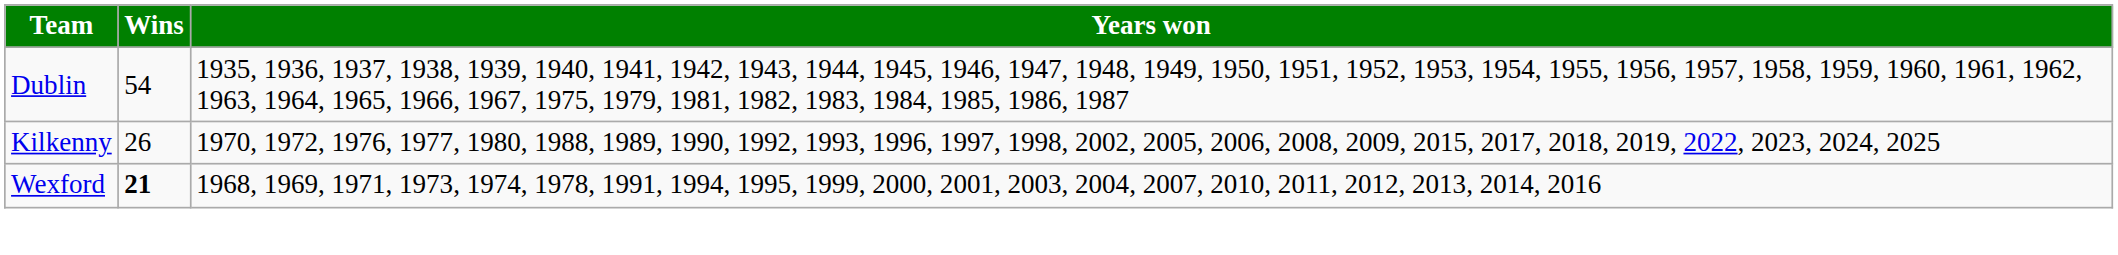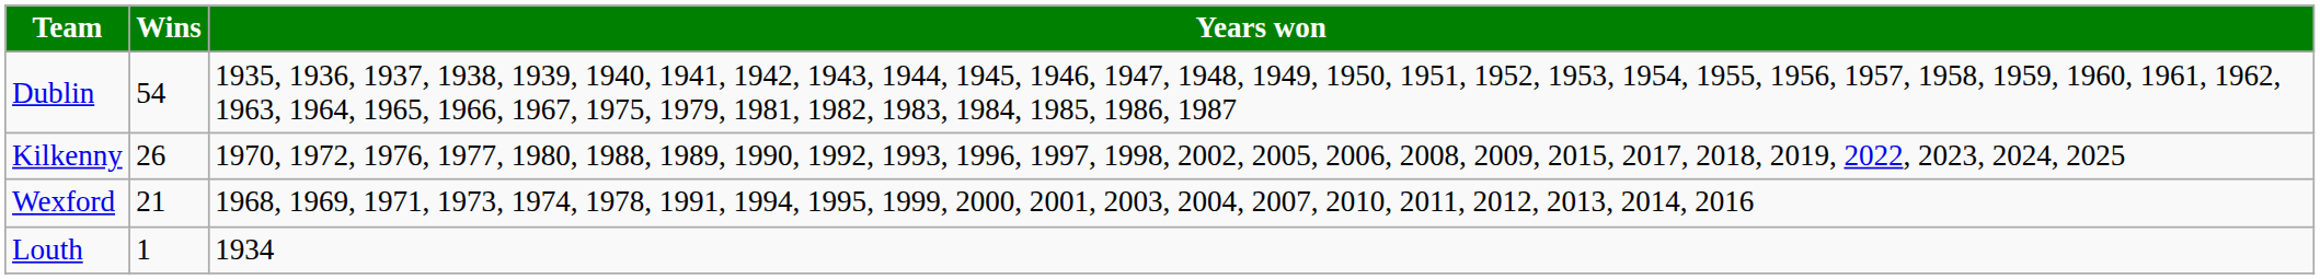Wexford | Wins: bold -> normal
+ row: Louth | 1 | 1934
